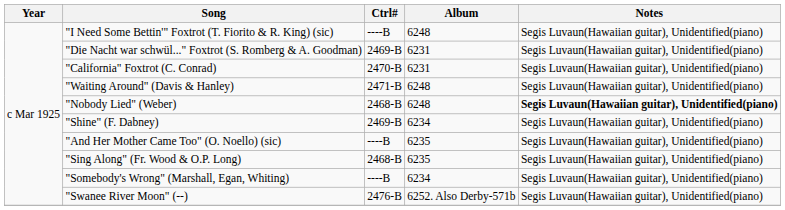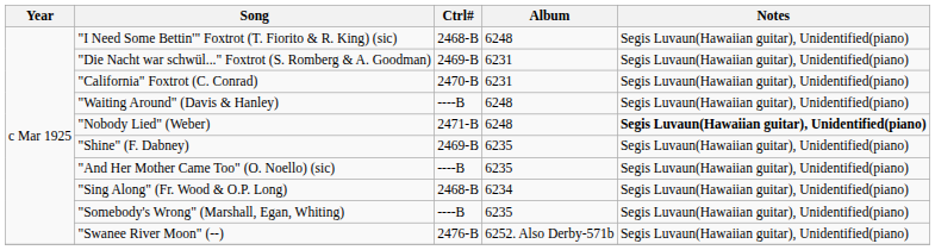"I Need Some Bettin'" Foxtrot (T. Fiorito & R. King) (sic) | Ctrl#: ----B -> 2468-B
"Waiting Around" (Davis & Hanley) | Ctrl#: 2471-B -> ----B
"Nobody Lied" (Weber) | Ctrl#: 2468-B -> 2471-B
"Shine" (F. Dabney) | Album: 6234 -> 6235
"Sing Along" (Fr. Wood & O.P. Long) | Album: 6235 -> 6234
"Somebody's Wrong" (Marshall, Egan, Whiting) | Album: 6234 -> 6235
